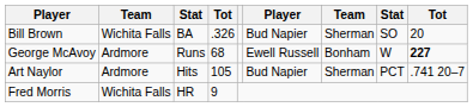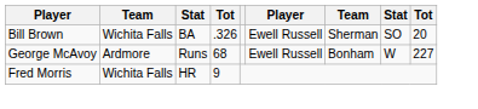Bill Brown | column 6: Bud Napier -> Ewell Russell
George McAvoy | column 9: bold -> normal
- row: Art Naylor | Ardmore | Hits | 105 | Bud Napier | Sherman | PCT | .741 20–7
